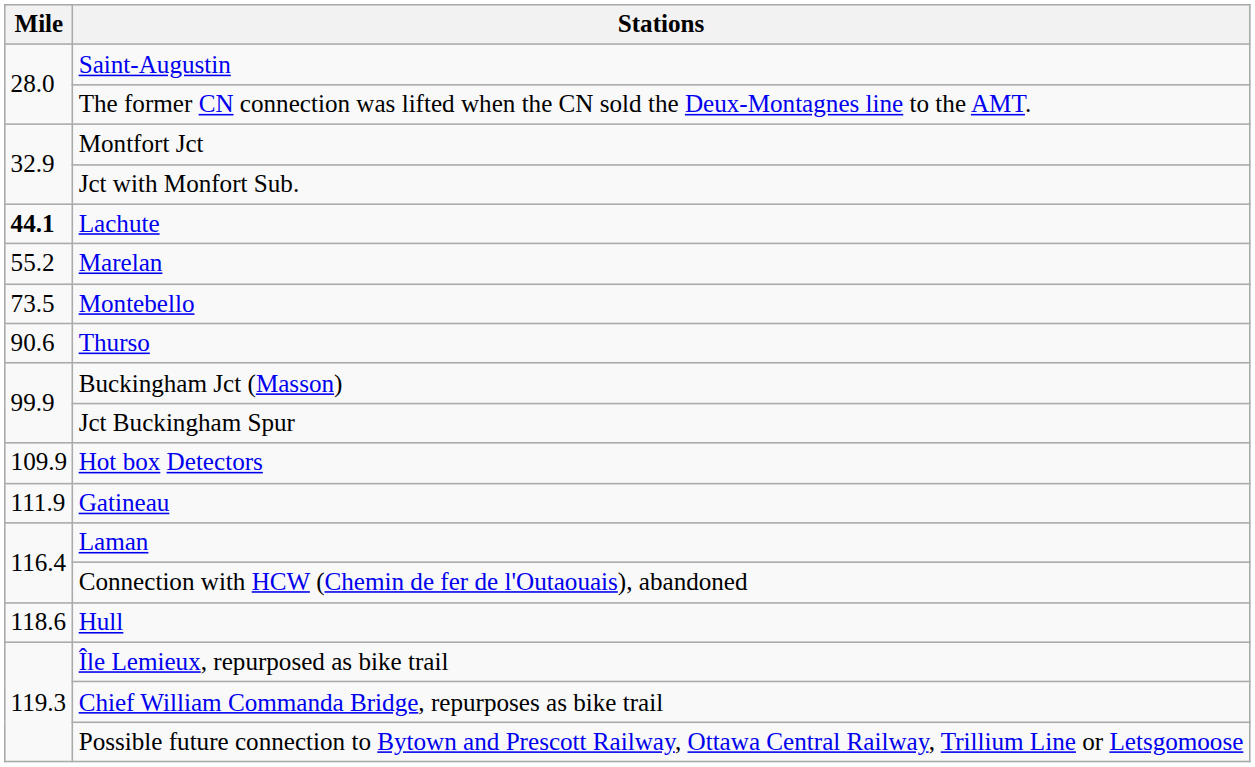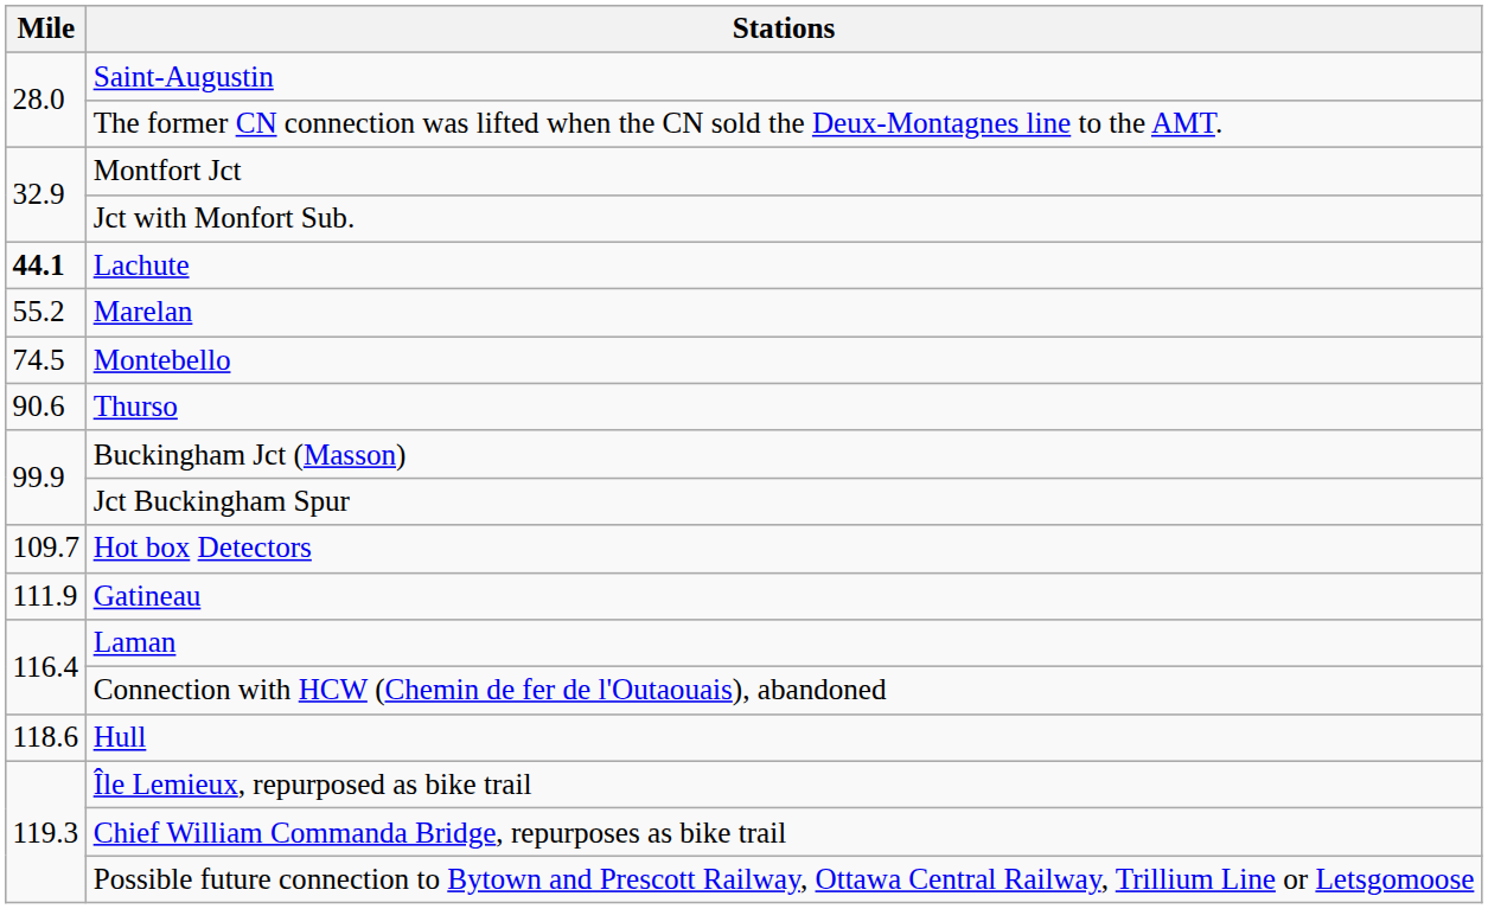Montebello | Mile: 73.5 -> 74.5
Hot box Detectors | Mile: 109.9 -> 109.7
